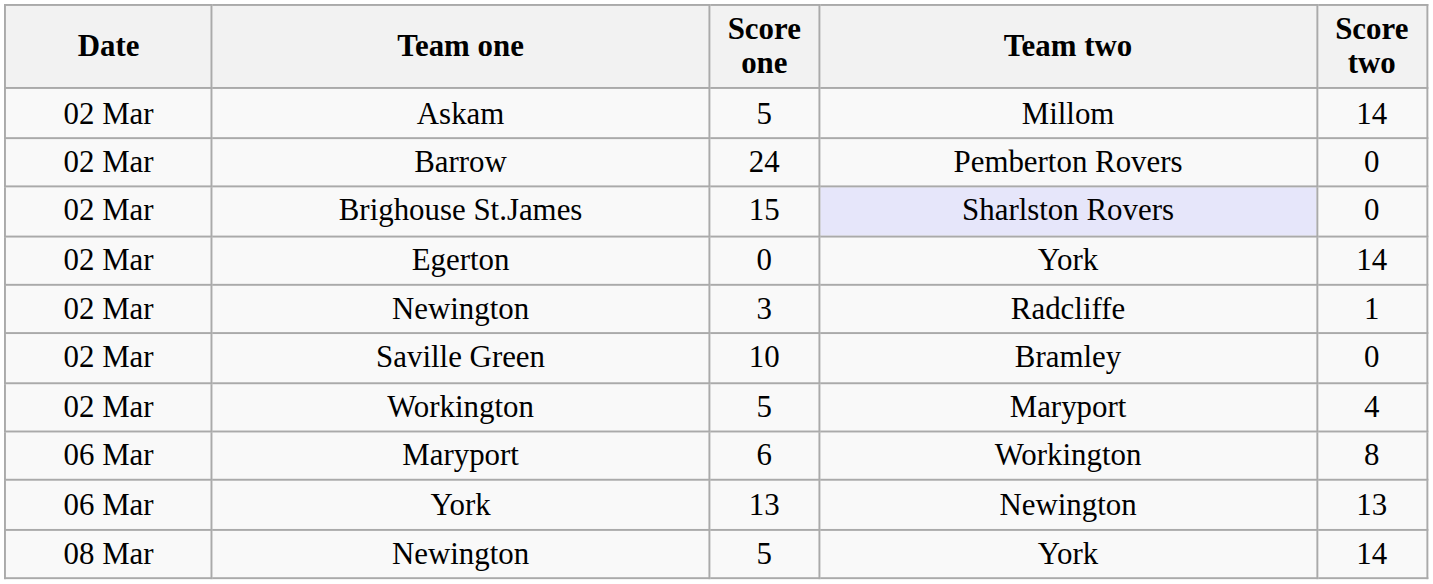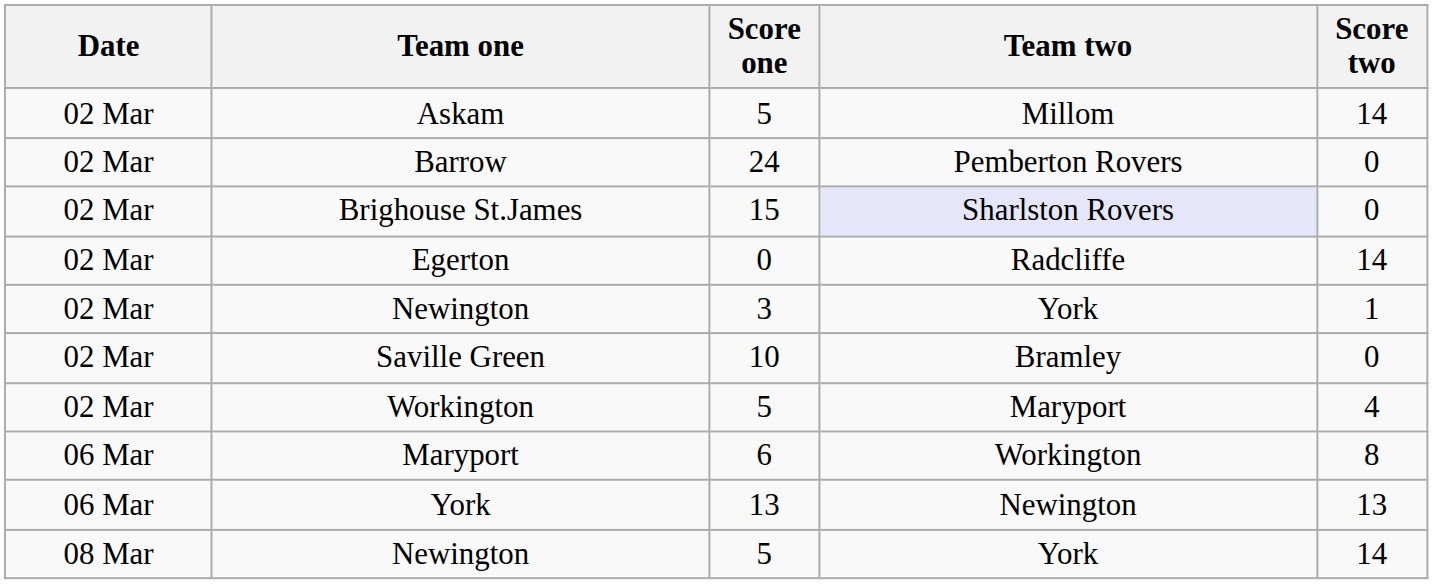Egerton | Team two: York -> Radcliffe
Newington / 3 | Team two: Radcliffe -> York
